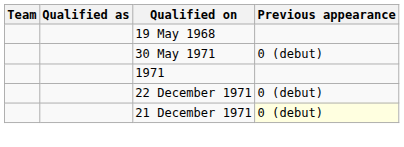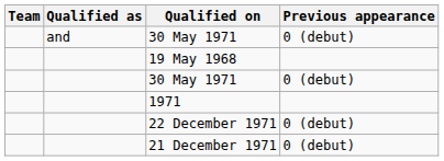+ row: and | 30 May 1971 | 0 (debut)
21 December 1971 | Previous appearance: lightyellow background -> no background
